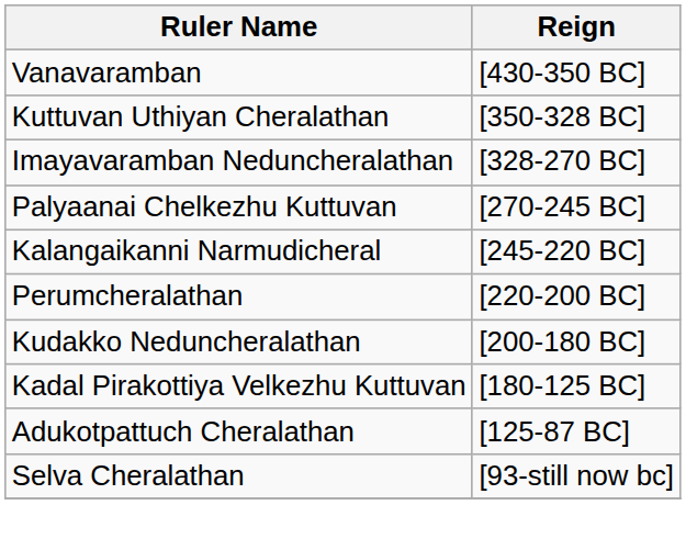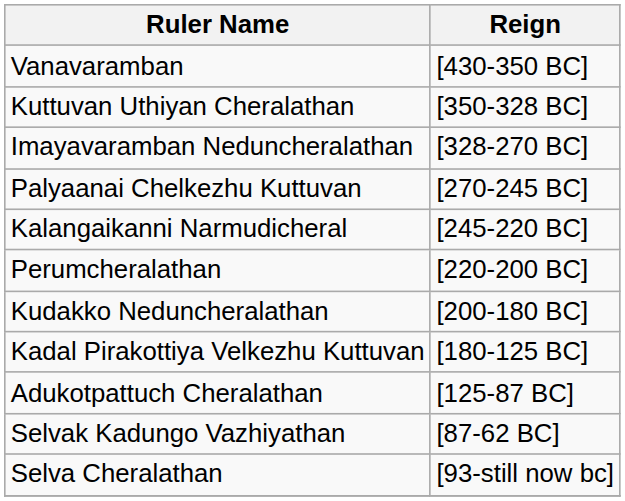+ row: Selvak Kadungo Vazhiyathan | [87-62 BC]
